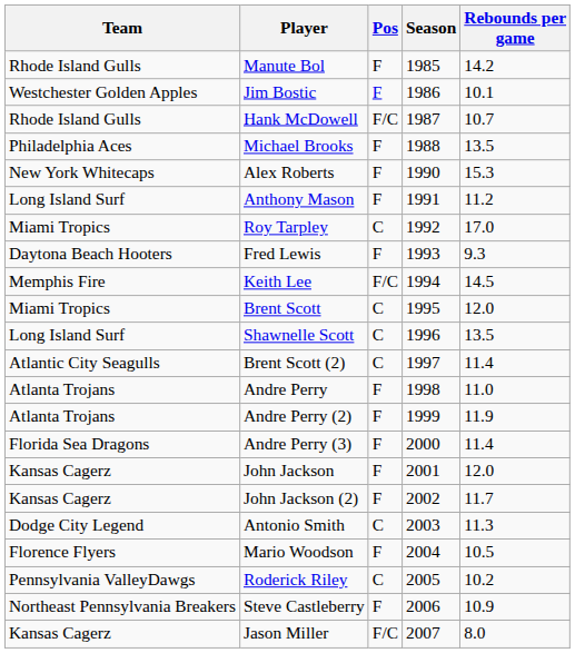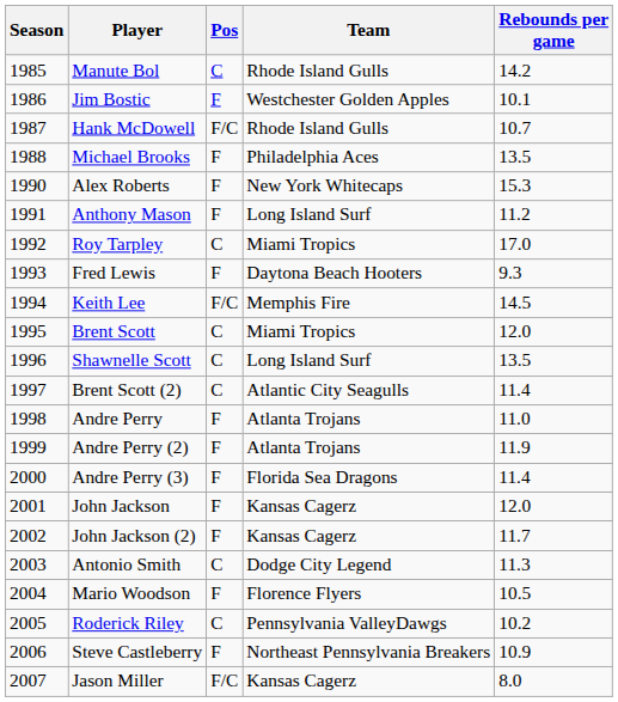columns swapped: Season <-> Team
Manute Bol | Pos: F -> C
